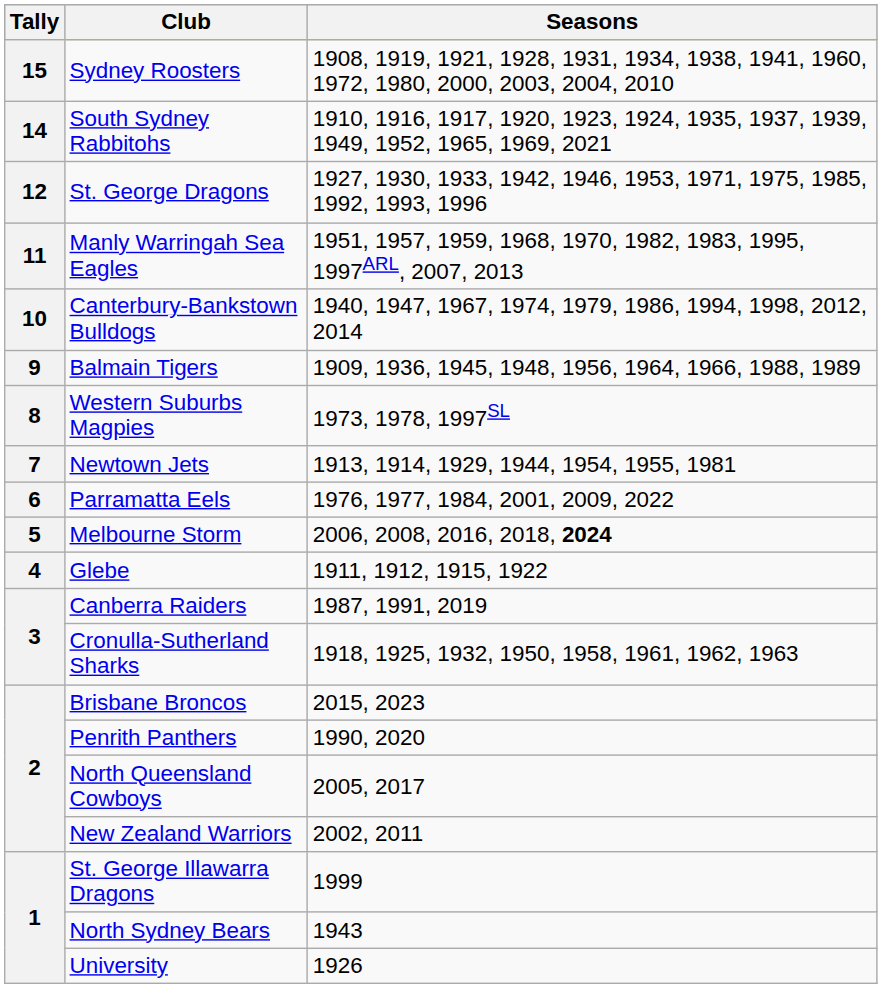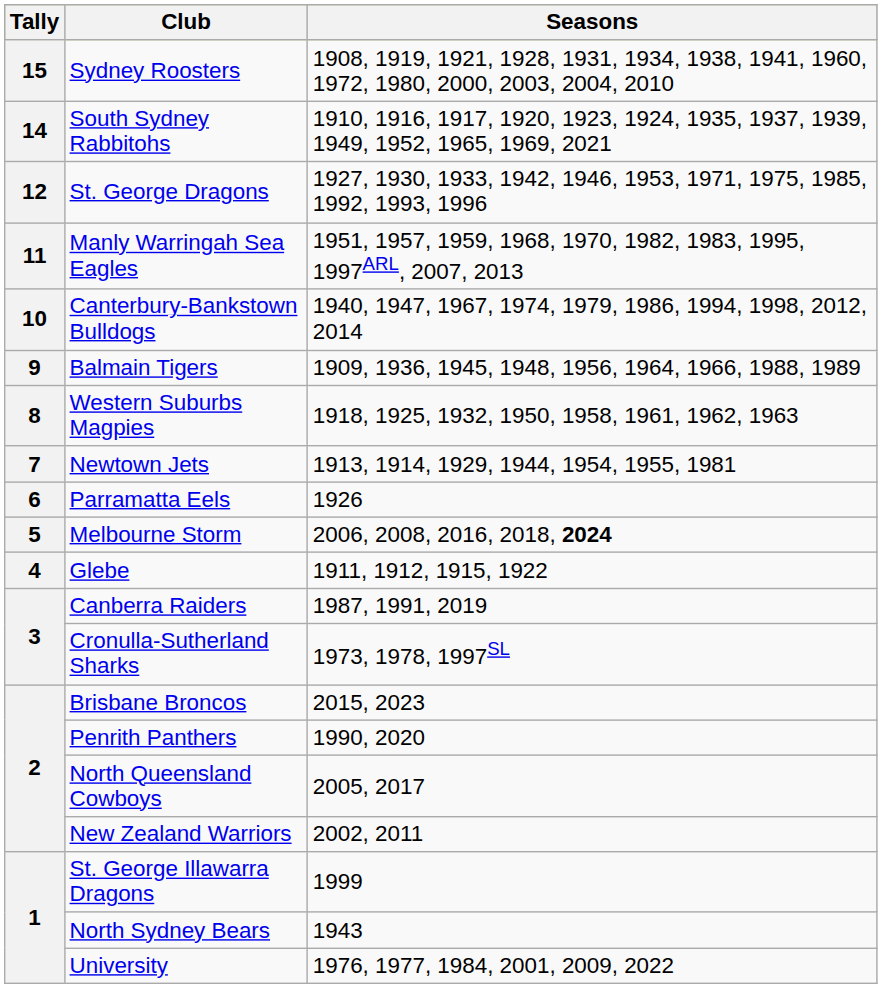Western Suburbs Magpies | Seasons: 1973, 1978, 1997SL -> 1918, 1925, 1932, 1950, 1958, 1961, 1962, 1963
Parramatta Eels | Seasons: 1976, 1977, 1984, 2001, 2009, 2022 -> 1926
Cronulla-Sutherland Sharks | Seasons: 1918, 1925, 1932, 1950, 1958, 1961, 1962, 1963 -> 1973, 1978, 1997SL
University | Seasons: 1926 -> 1976, 1977, 1984, 2001, 2009, 2022
